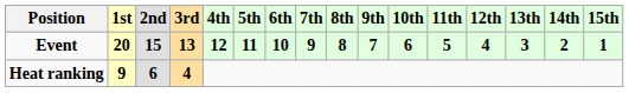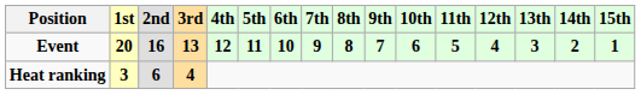Event | 2nd: 15 -> 16
Heat ranking | 1st: 9 -> 3
